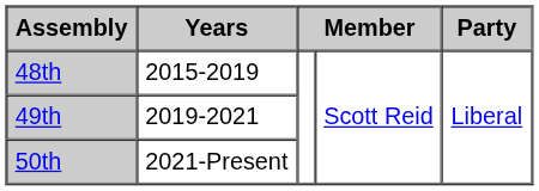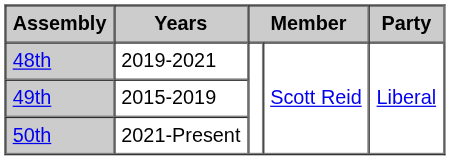48th | Years: 2015-2019 -> 2019-2021
49th | Years: 2019-2021 -> 2015-2019
